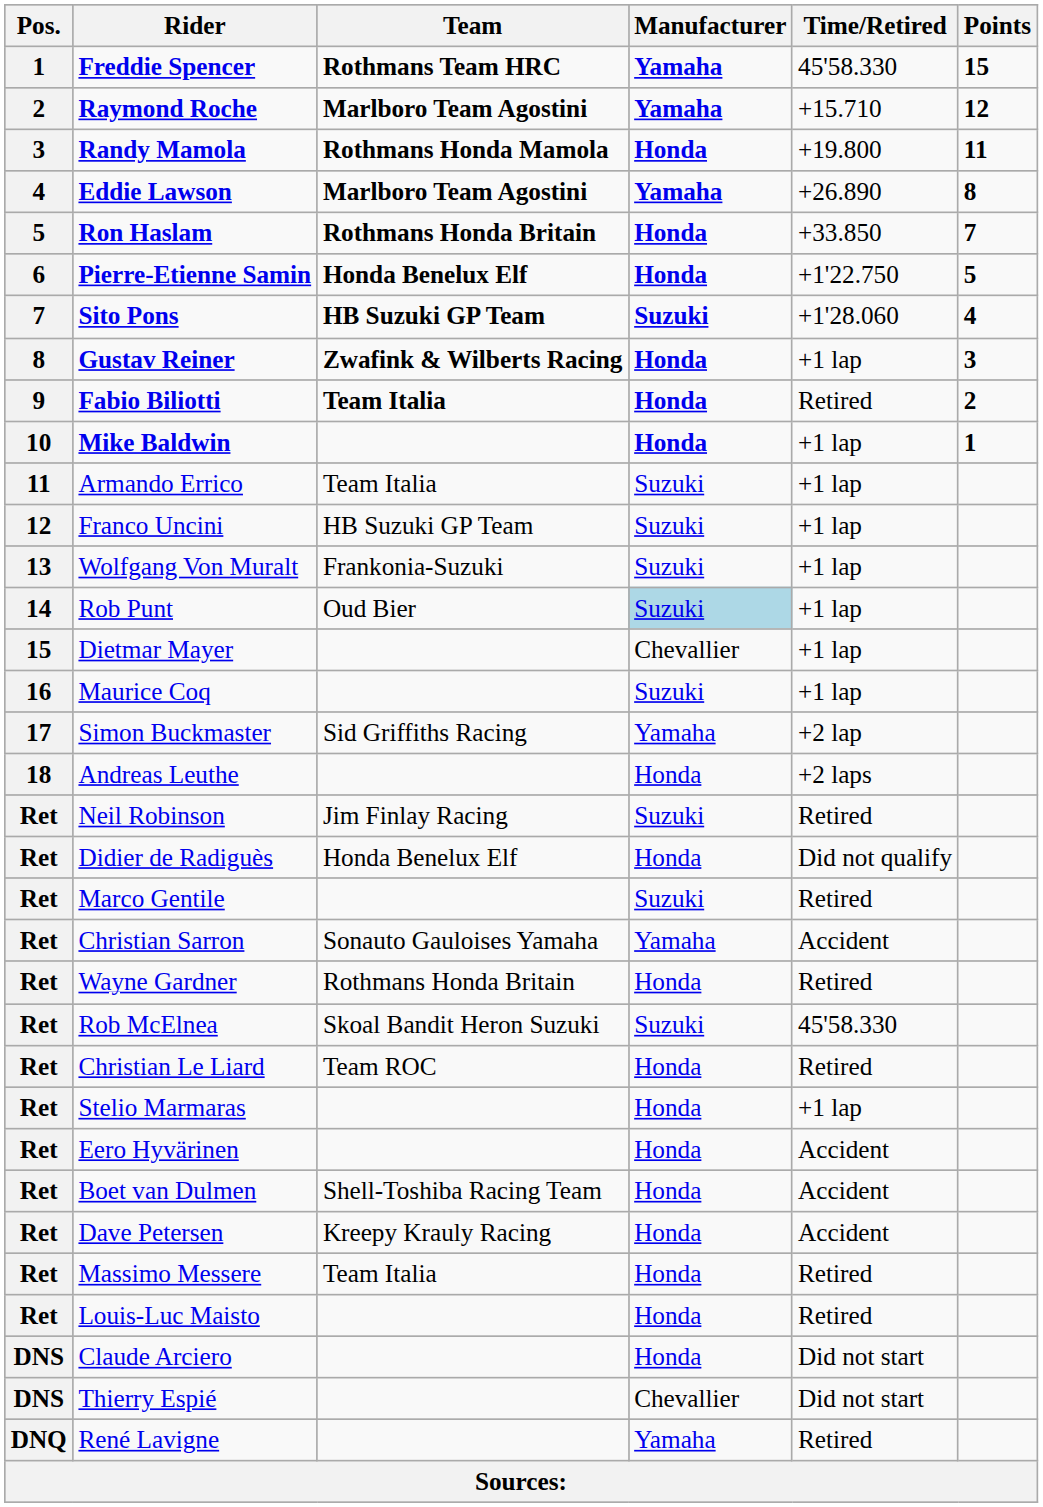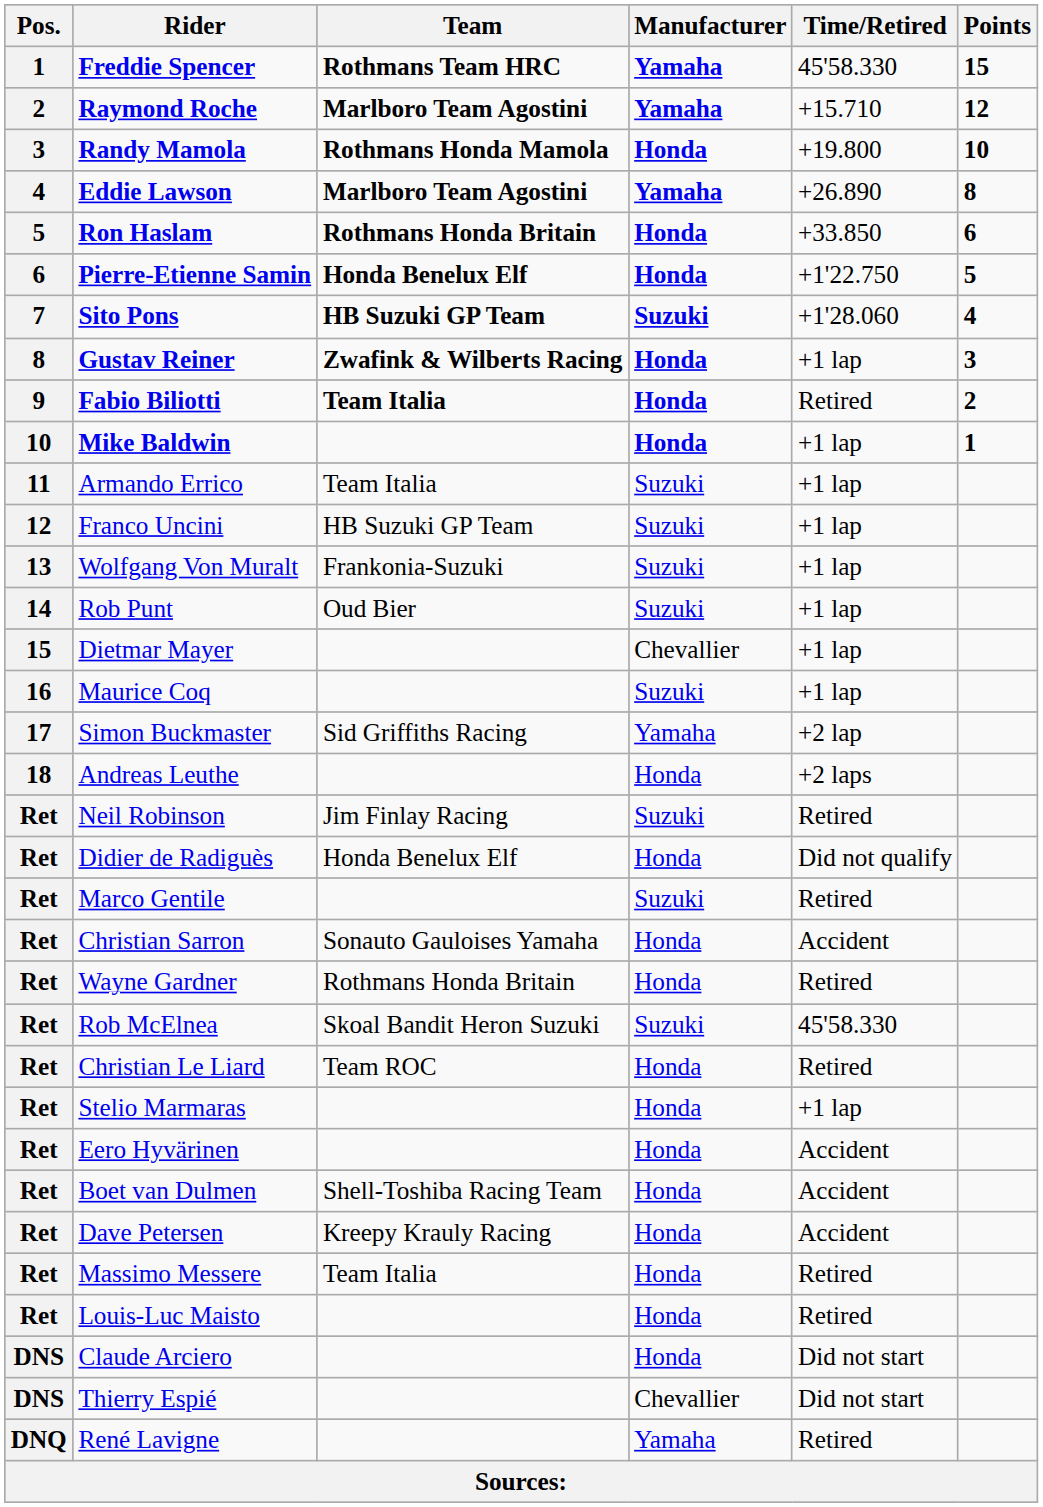Randy Mamola | Points: 11 -> 10
Ron Haslam | Points: 7 -> 6
Rob Punt | Manufacturer: lightblue background -> no background
Christian Sarron | Manufacturer: Yamaha -> Honda
